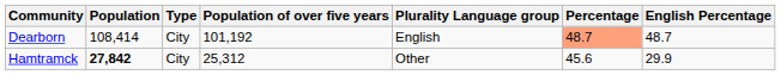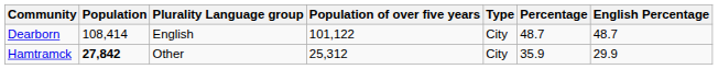columns swapped: Type <-> Plurality Language group
Dearborn | Population of over five years: 101,192 -> 101,122
Dearborn | Percentage: lightsalmon background -> no background
Hamtramck | Percentage: 45.6 -> 35.9
